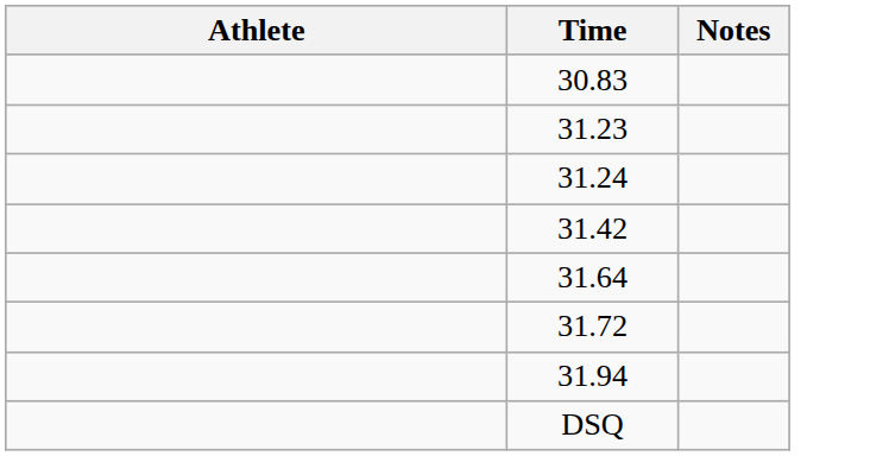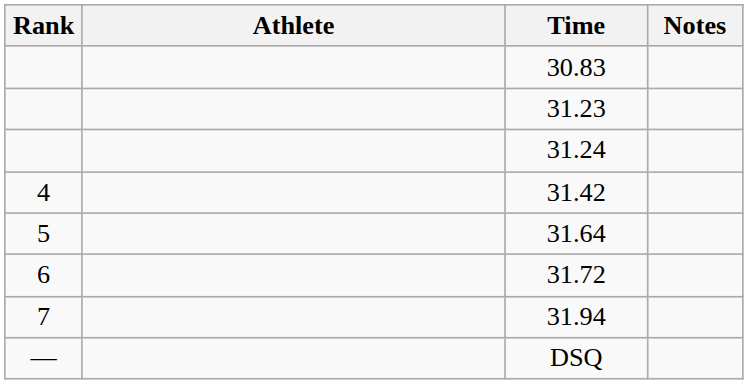+ column: Rank | 4 | 5 | 6 | 7 | —
